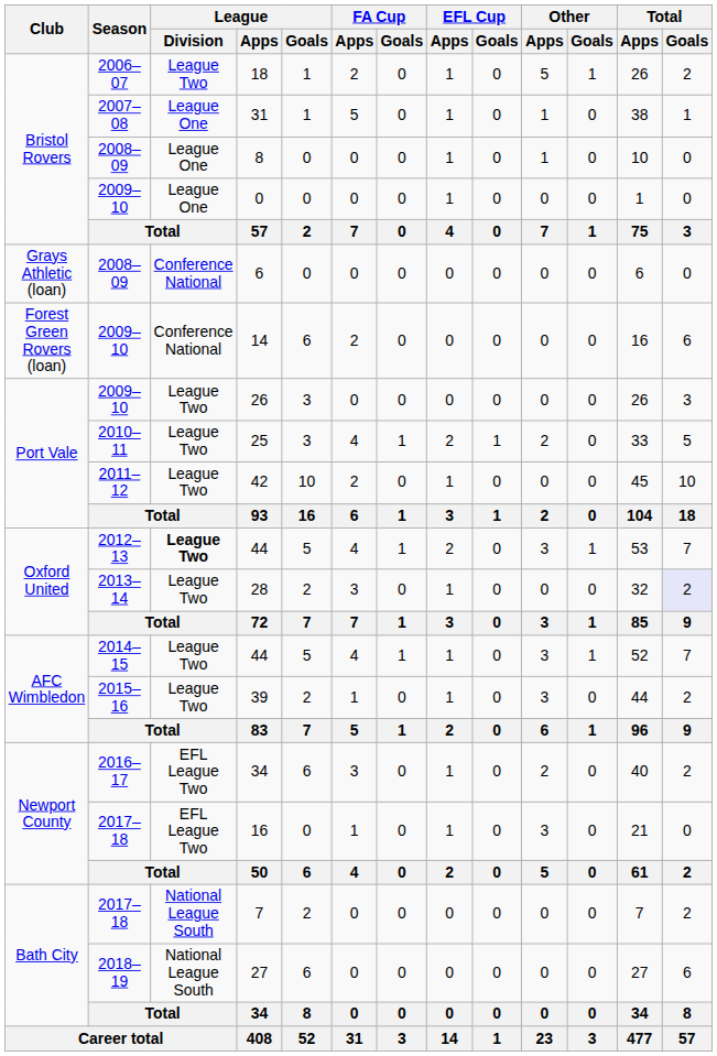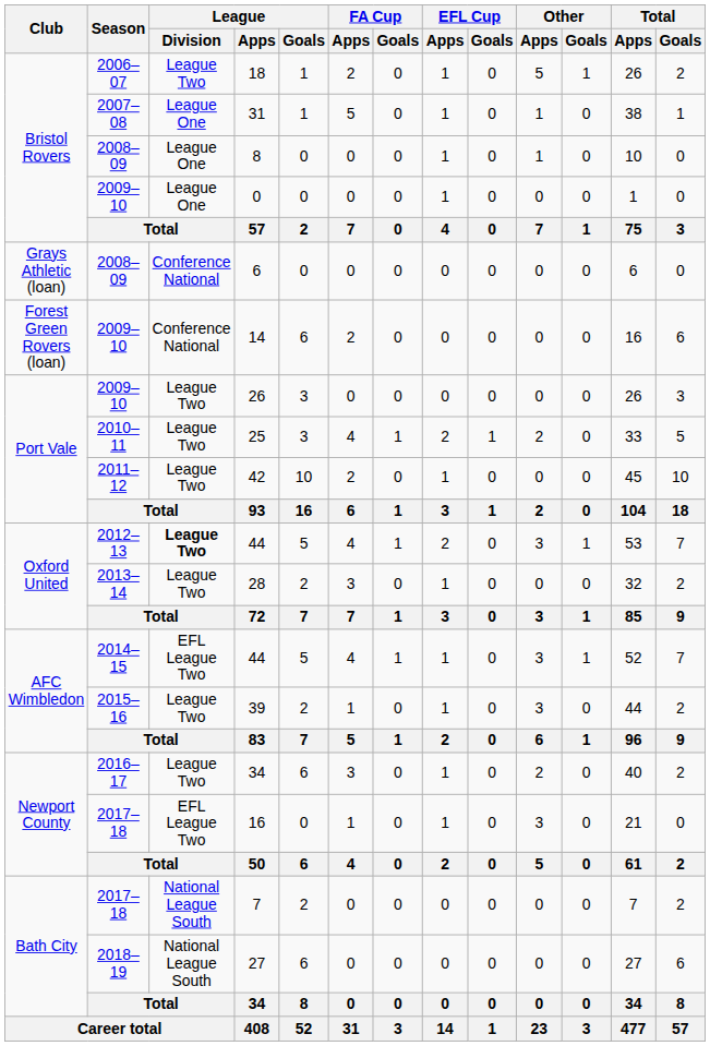28 | Total / Goals: lavender background -> no background
2014–15 / 44 | League / Division: League Two -> EFL League Two
2016–17 / 34 | League / Division: EFL League Two -> League Two
